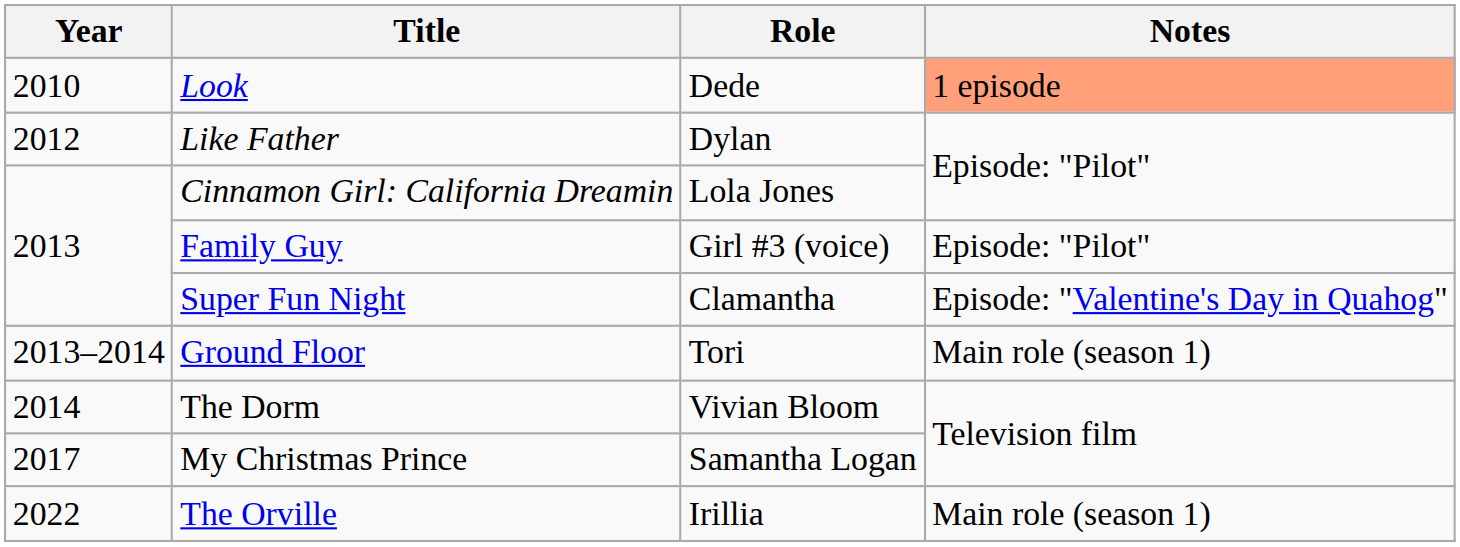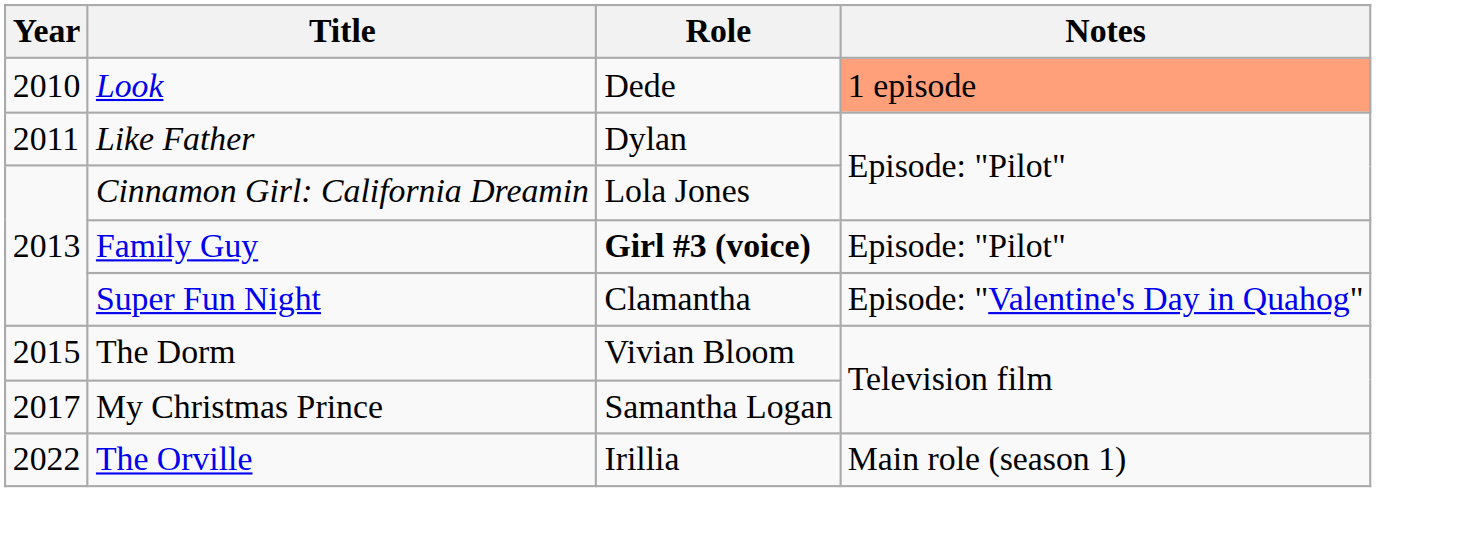Like Father | Year: 2012 -> 2011
Family Guy | Role: normal -> bold
- row: 2013–2014 | Ground Floor | Tori | Main role (season 1)
The Dorm | Year: 2014 -> 2015
